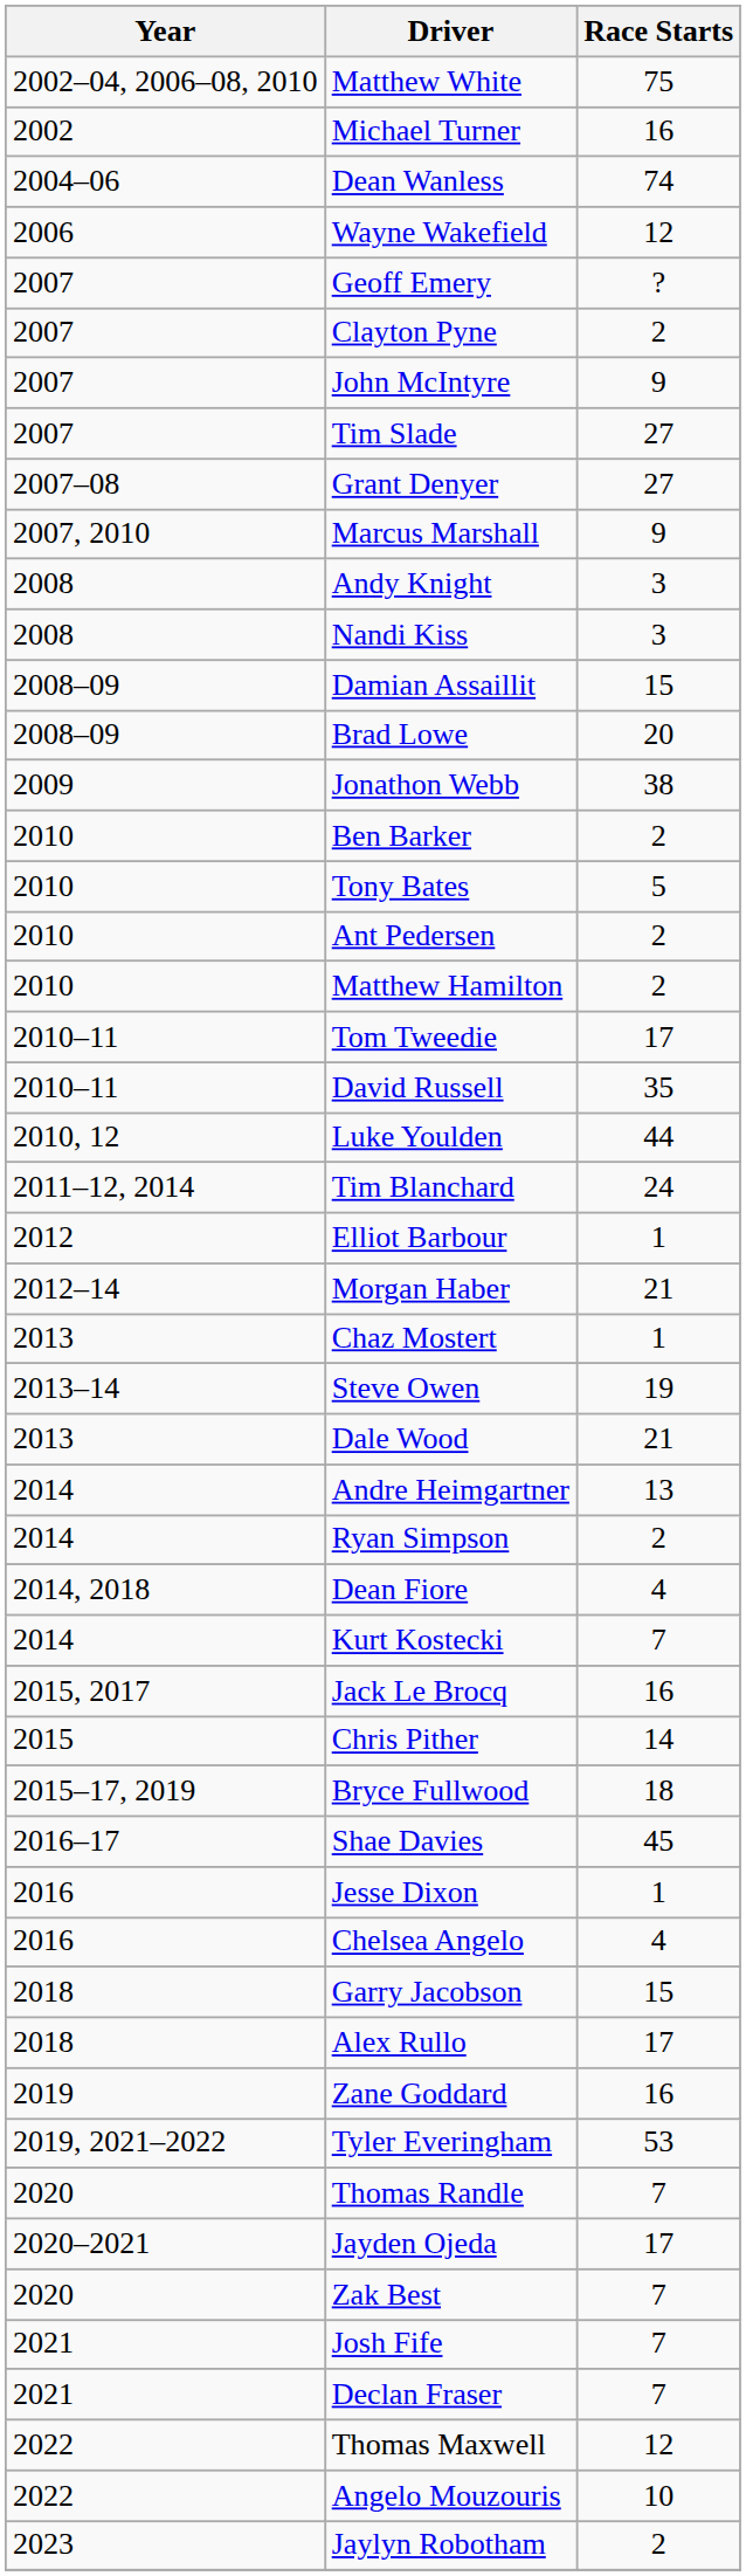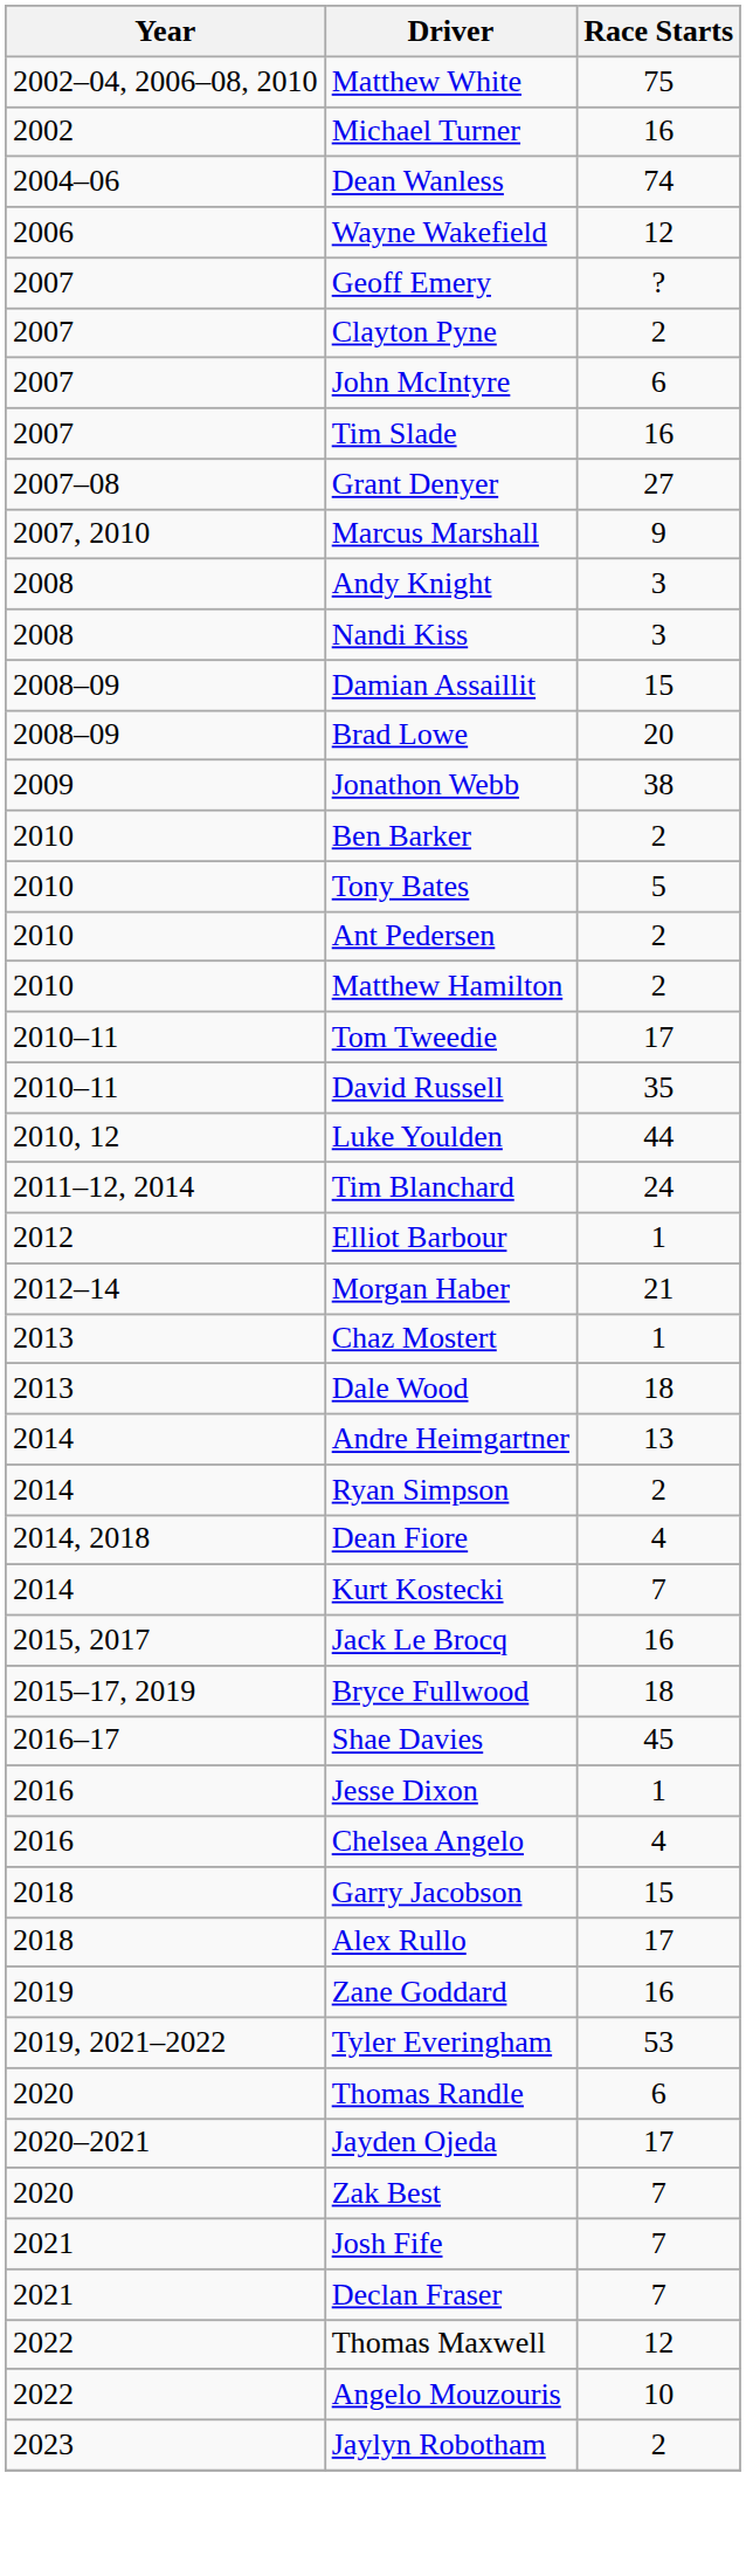John McIntyre | Race Starts: 9 -> 6
Tim Slade | Race Starts: 27 -> 16
- row: 2013–14 | Steve Owen | 19
Dale Wood | Race Starts: 21 -> 18
- row: 2015 | Chris Pither | 14
Thomas Randle | Race Starts: 7 -> 6
